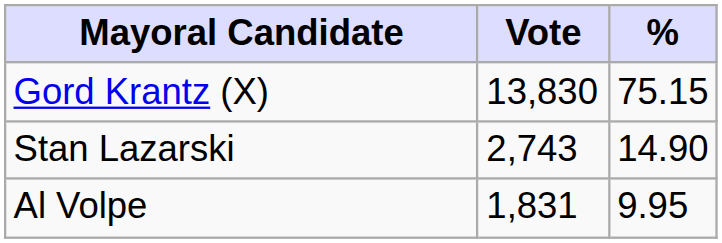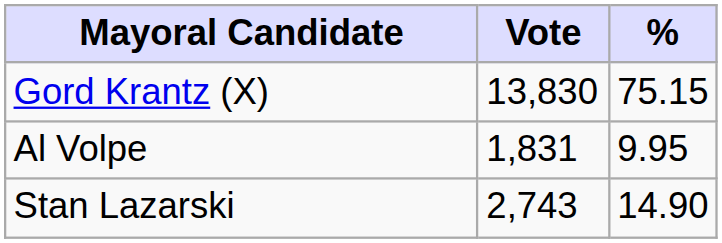rows swapped: Stan Lazarski <-> Al Volpe
